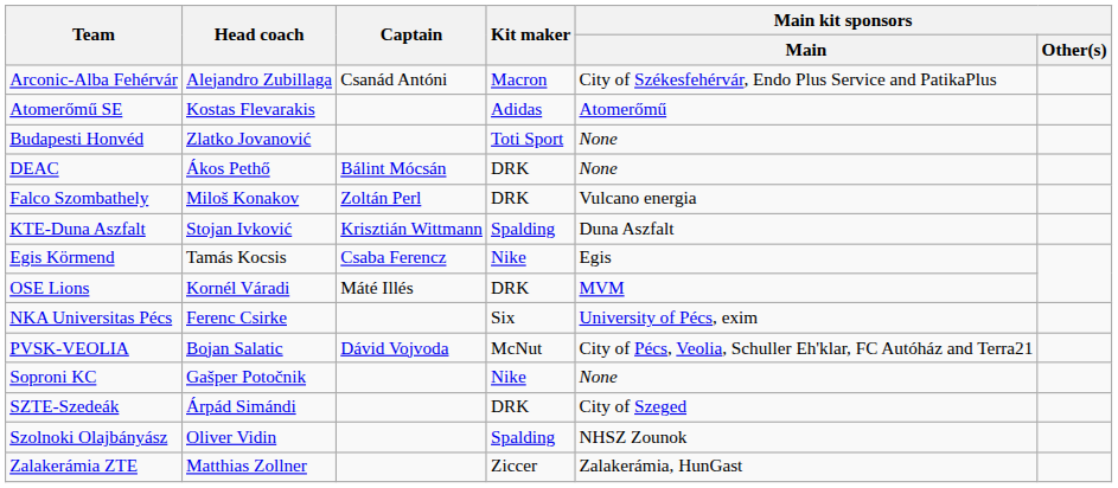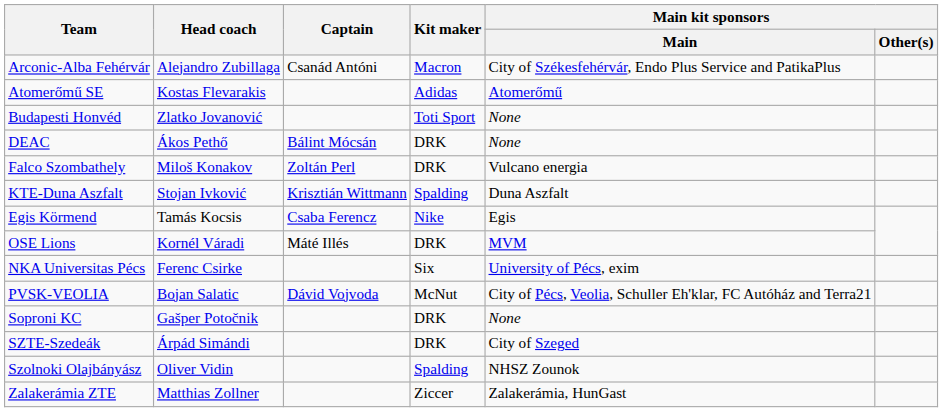Soproni KC | Kit maker: Nike -> DRK
